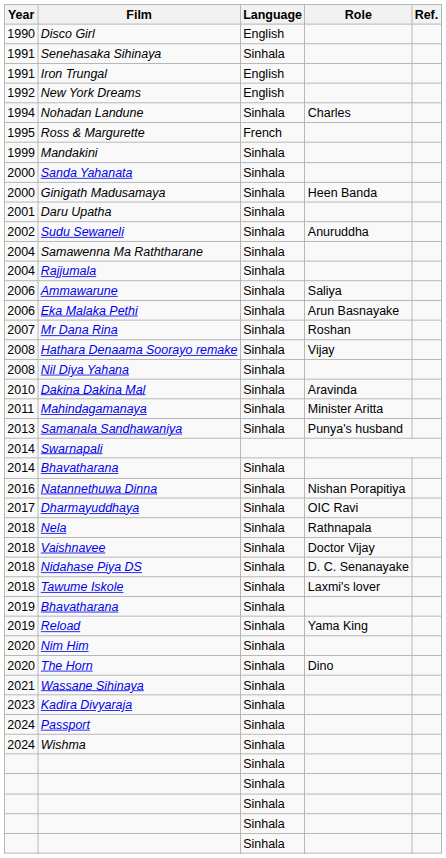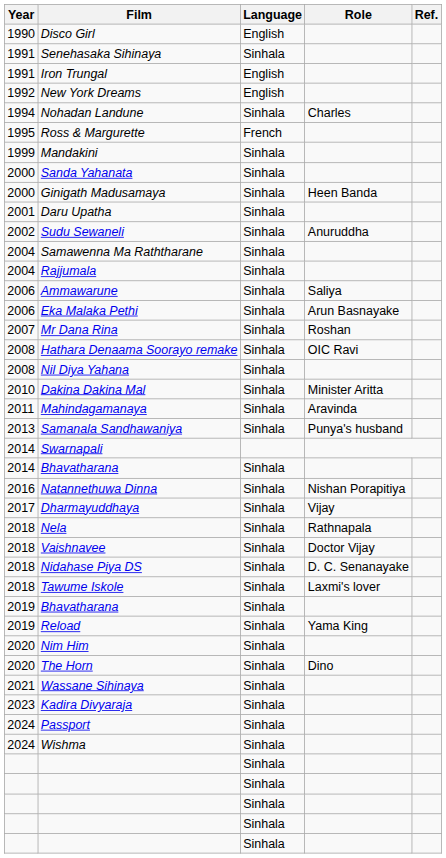Hathara Denaama Soorayo remake | Role: Vijay -> OIC Ravi
Dakina Dakina Mal | Role: Aravinda -> Minister Aritta
Mahindagamanaya | Role: Minister Aritta -> Aravinda
Dharmayuddhaya | Role: OIC Ravi -> Vijay
